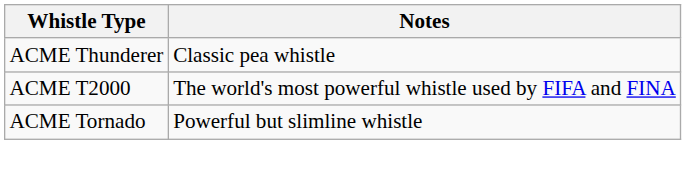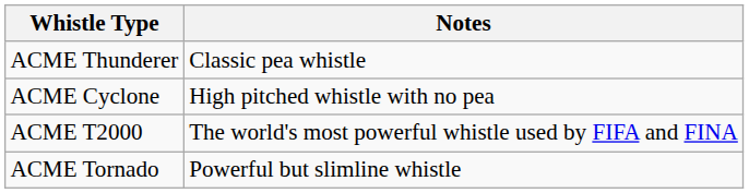+ row: ACME Cyclone | High pitched whistle with no pea
